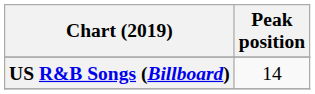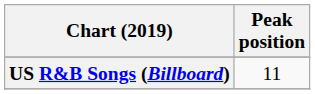US R&B Songs (Billboard) | Peak position: 14 -> 11
